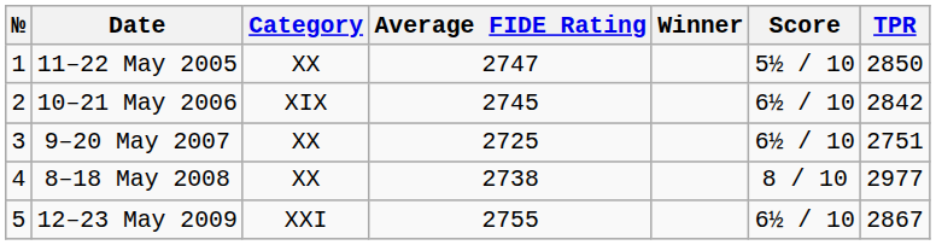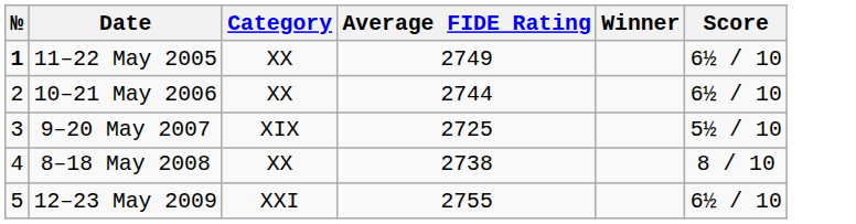- column: TPR | 2850 | 2842 | 2751 | 2977 | 2867
11–22 May 2005 | №: normal -> bold
11–22 May 2005 | Average FIDE Rating: 2747 -> 2749
11–22 May 2005 | Score: 5½ / 10 -> 6½ / 10
10–21 May 2006 | Category: XIX -> XX
10–21 May 2006 | Average FIDE Rating: 2745 -> 2744
9–20 May 2007 | Category: XX -> XIX
9–20 May 2007 | Score: 6½ / 10 -> 5½ / 10
